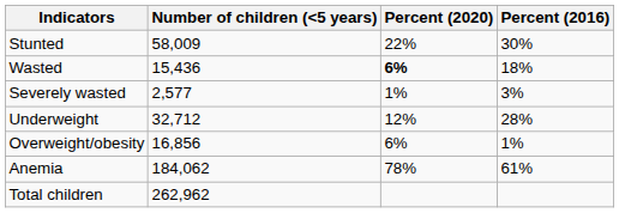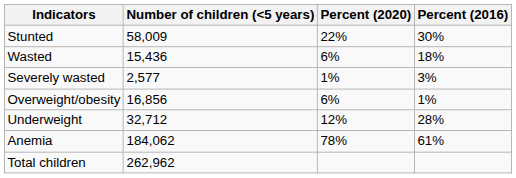Wasted | Percent (2020): bold -> normal
rows swapped: Underweight <-> Overweight/obesity
